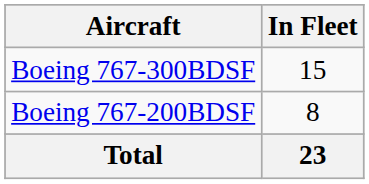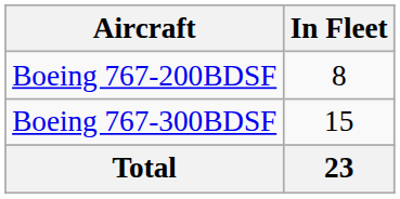rows swapped: Boeing 767-200BDSF <-> Boeing 767-300BDSF
